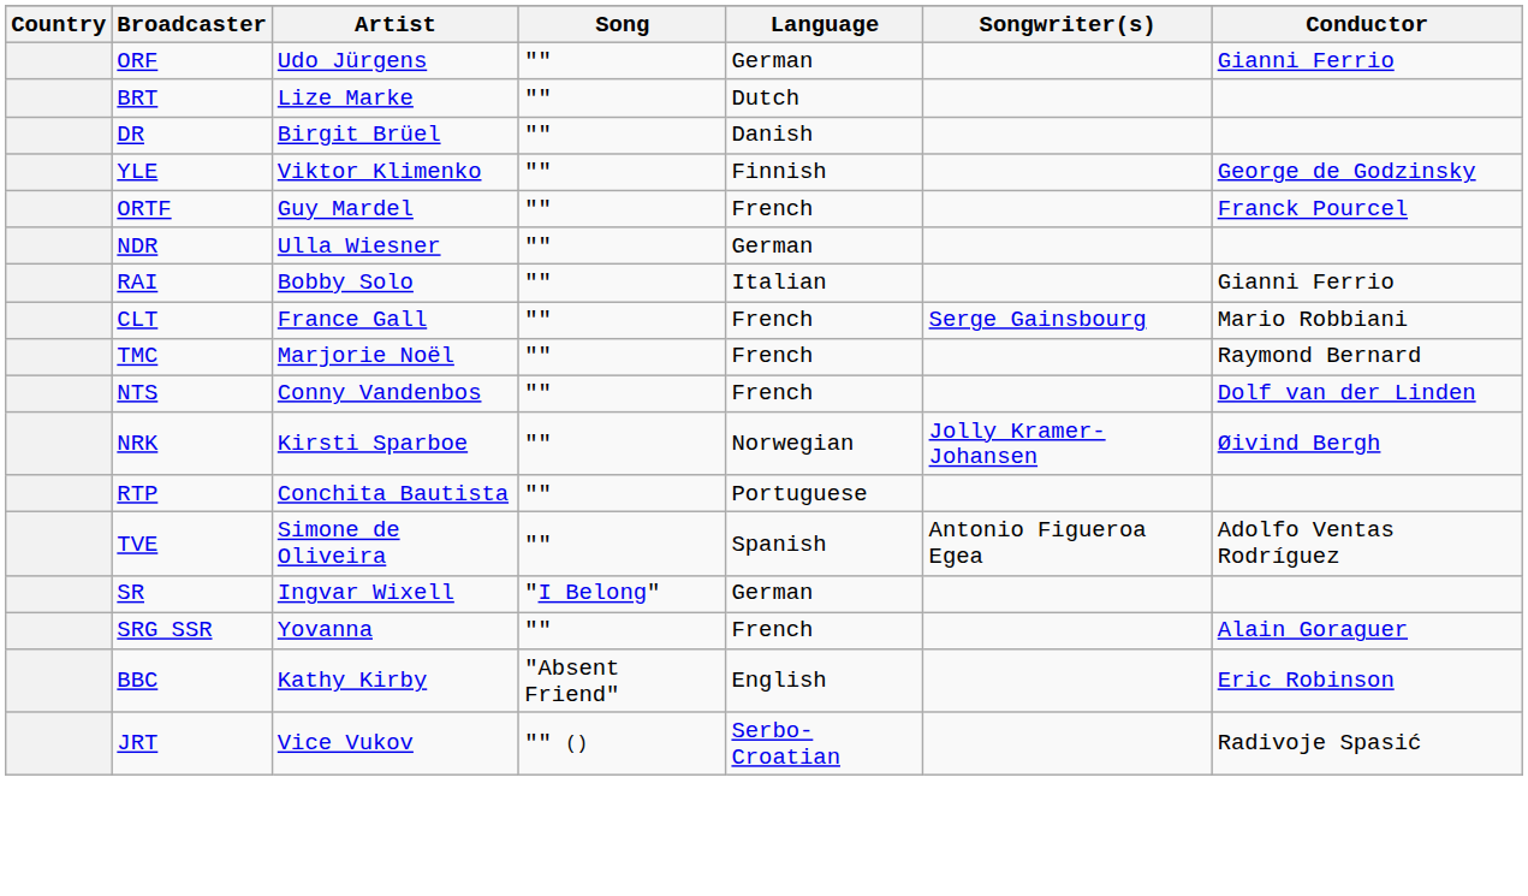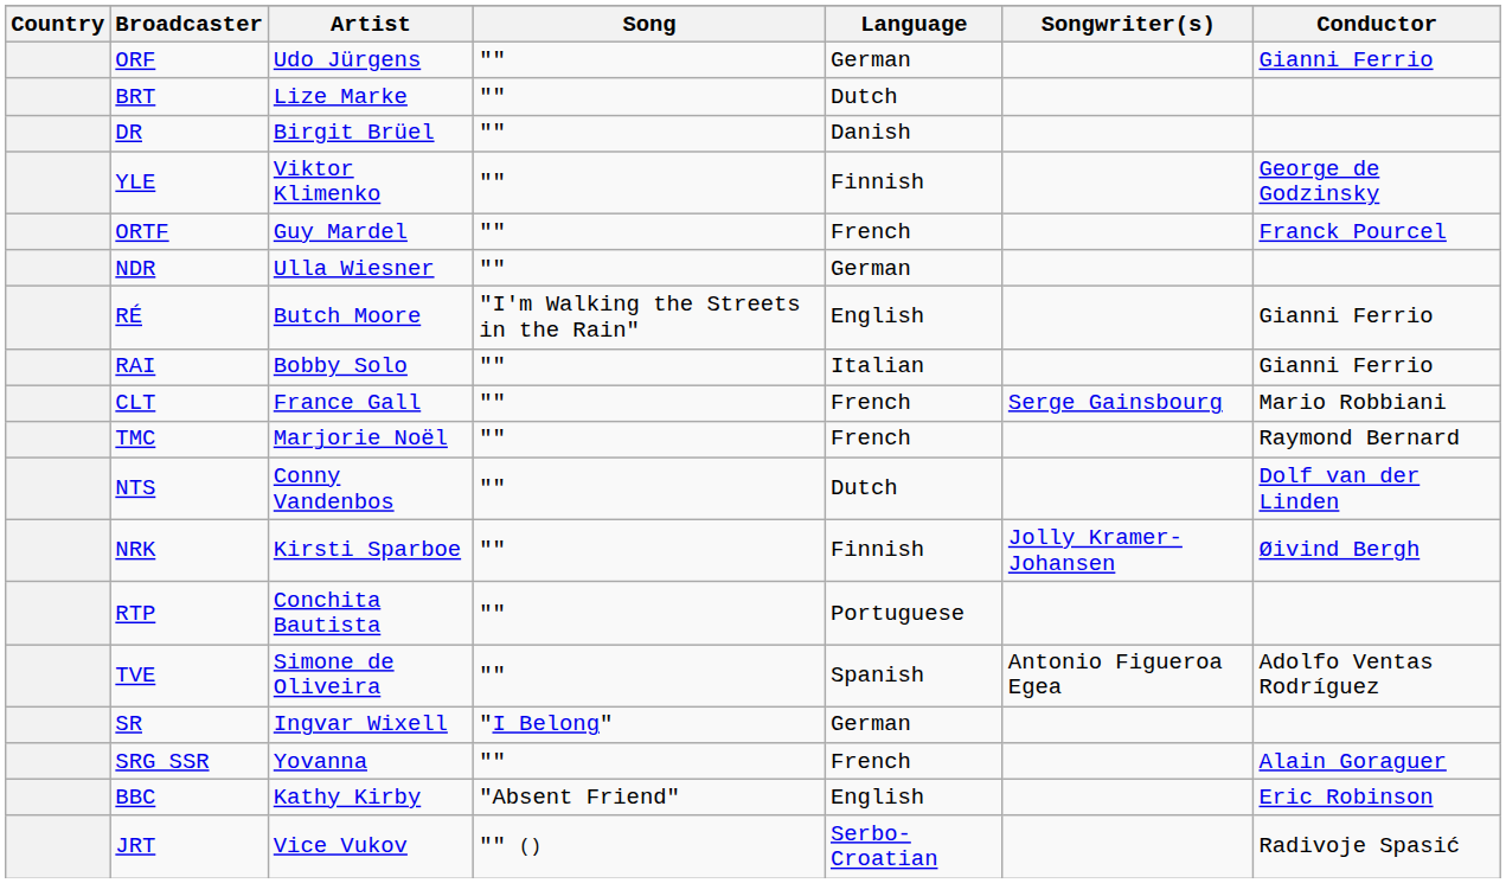+ row: RÉ | Butch Moore | "I'm Walking the Streets in the Rain" | English | Gianni Ferrio
NTS | Language: French -> Dutch
NRK | Language: Norwegian -> Finnish
